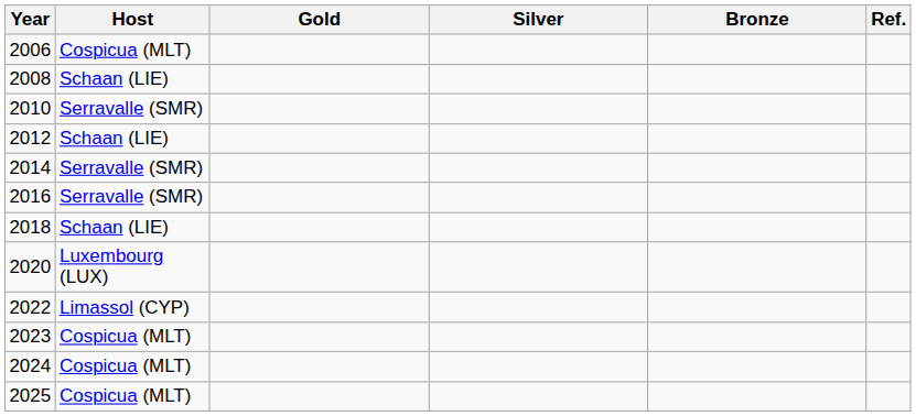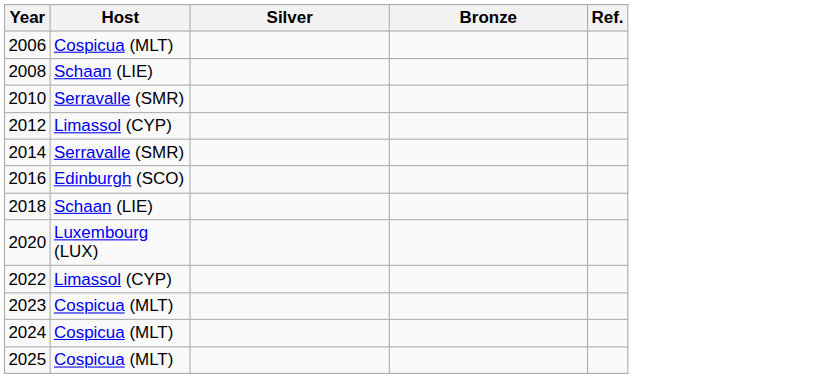- column: Gold
2012 | Host: Schaan (LIE) -> Limassol (CYP)
2016 | Host: Serravalle (SMR) -> Edinburgh (SCO)
